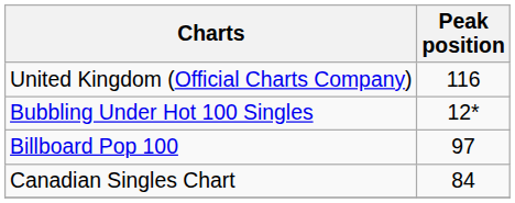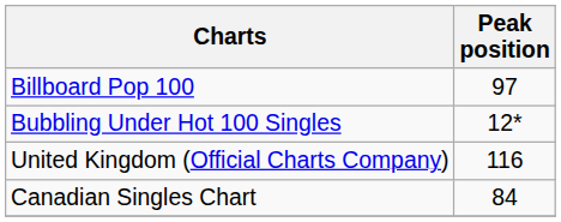rows swapped: United Kingdom (Official Charts Company) <-> Billboard Pop 100
